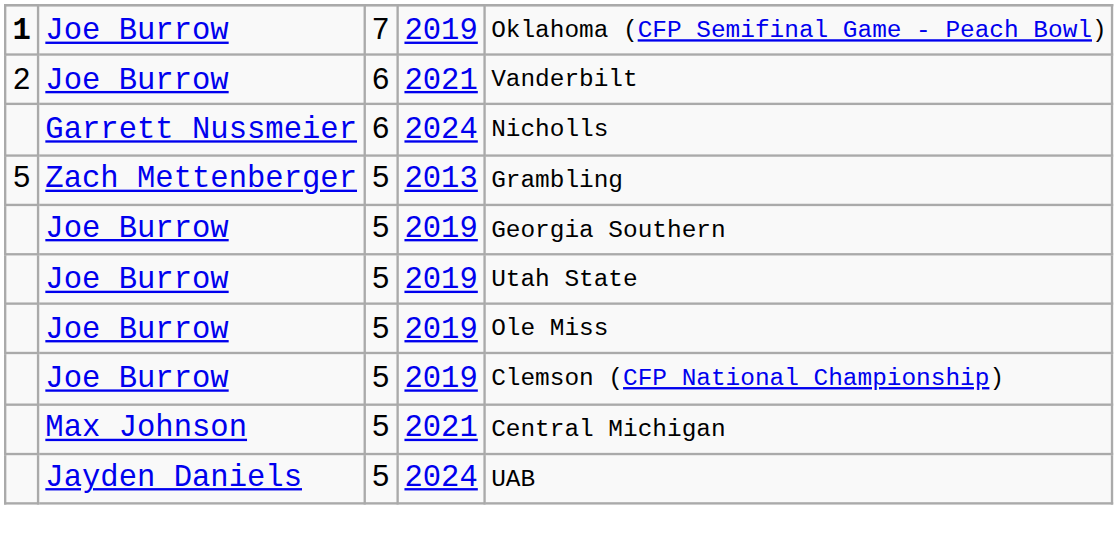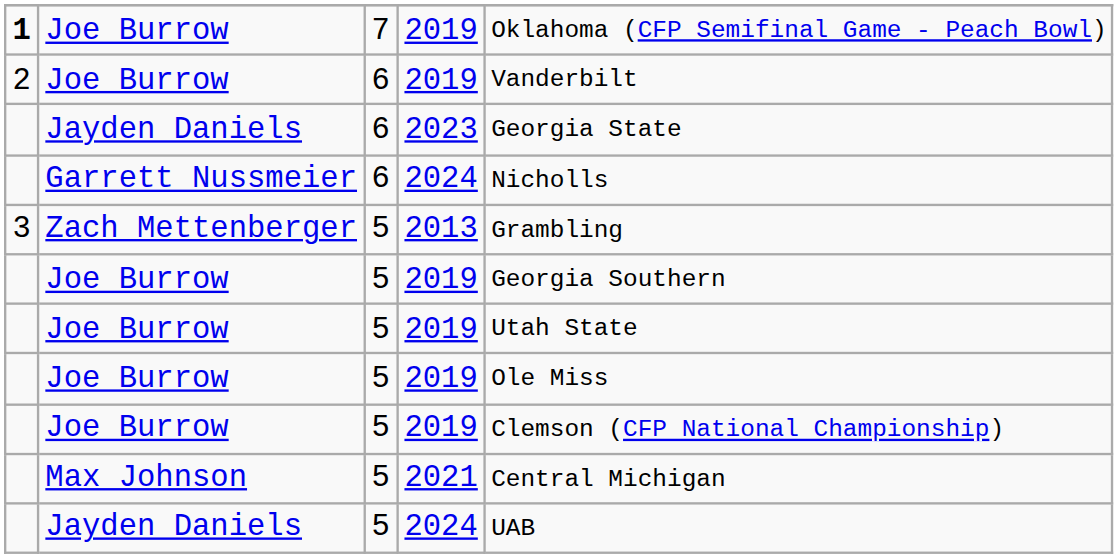Joe Burrow / 6 | column 4: 2021 -> 2019
+ row: Jayden Daniels | 6 | 2023 | Georgia State
Zach Mettenberger | column 1: 5 -> 3
